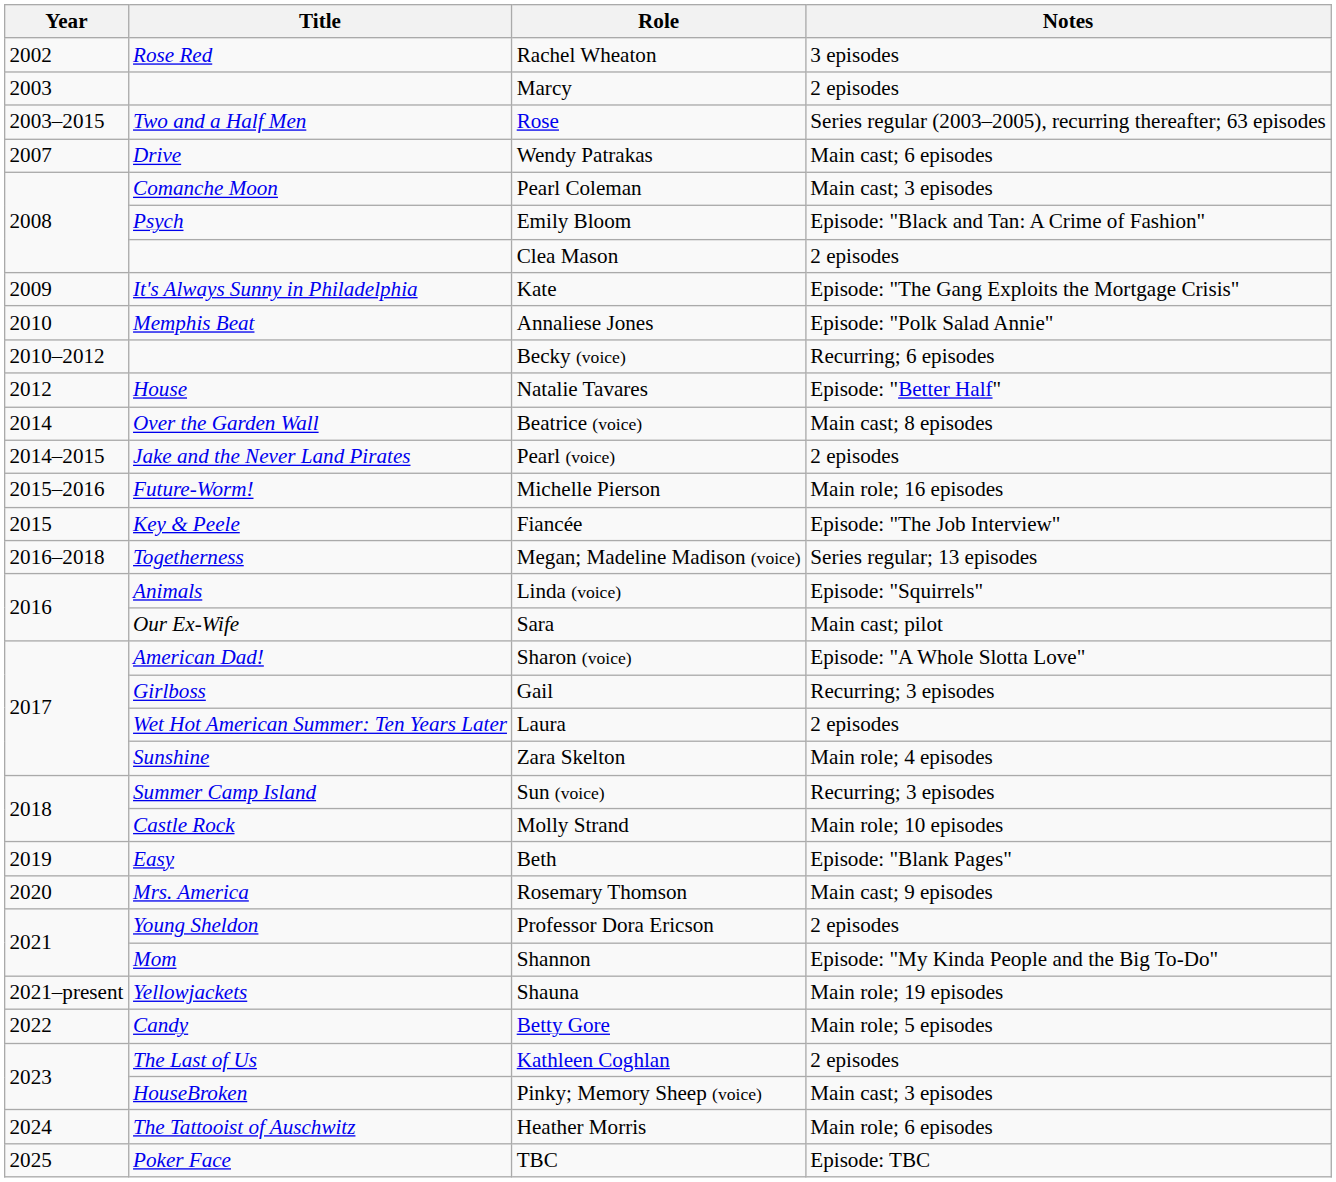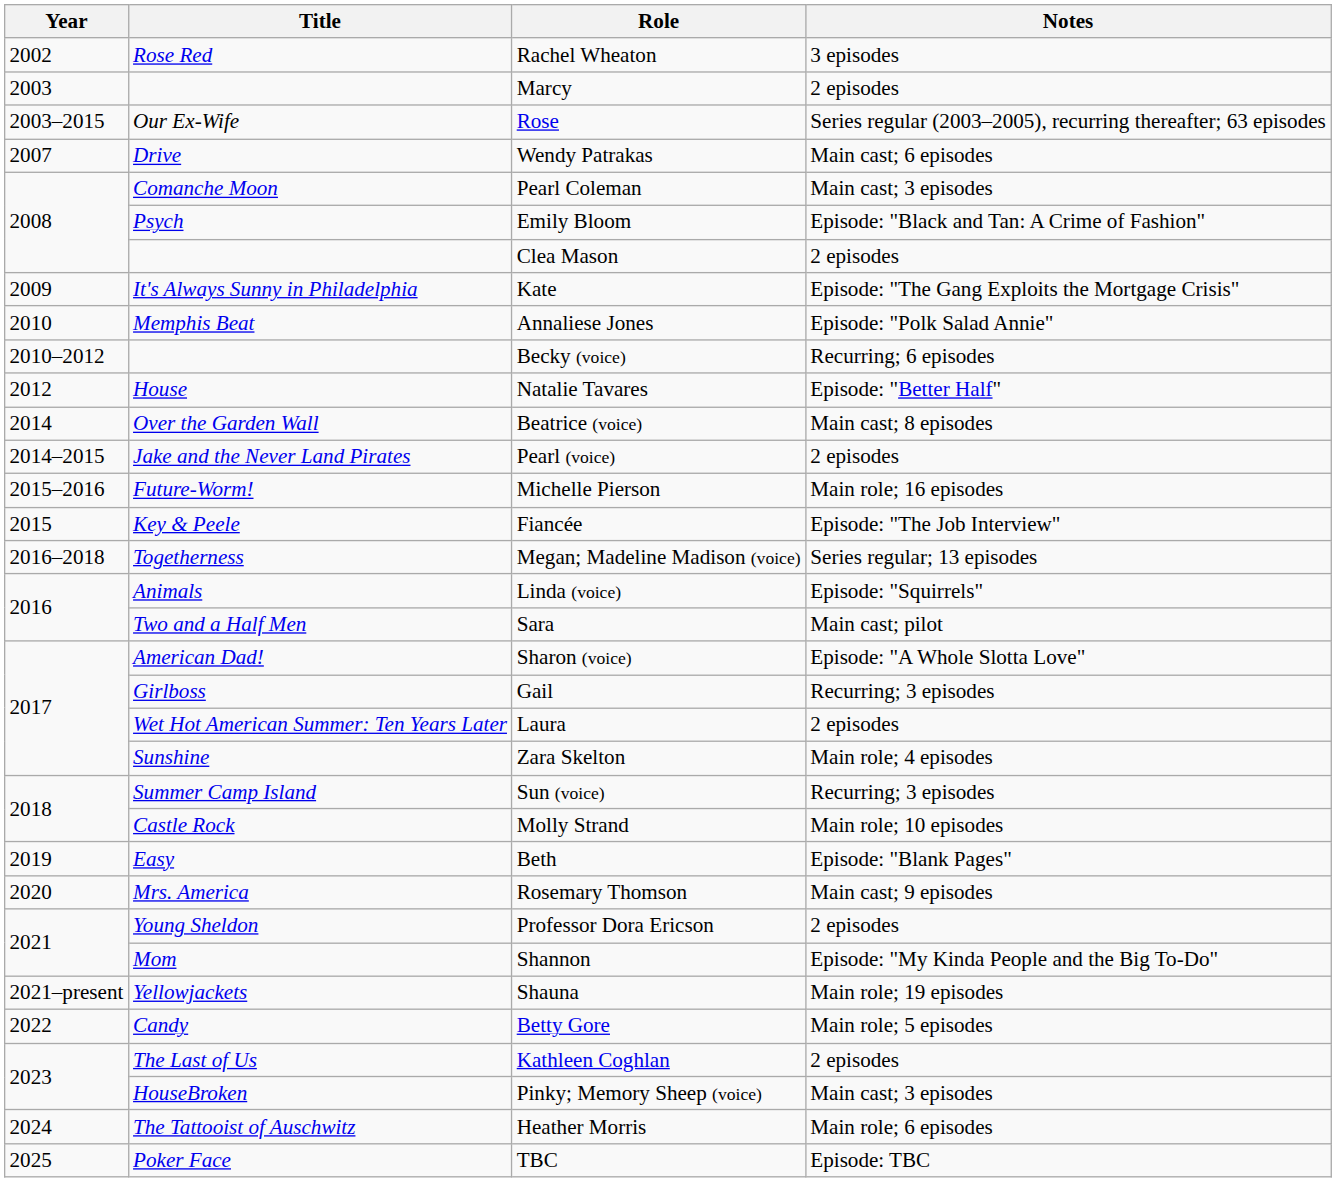Rose | Title: Two and a Half Men -> Our Ex-Wife
Sara | Title: Our Ex-Wife -> Two and a Half Men
